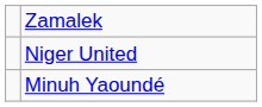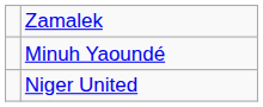rows swapped: Niger United <-> Minuh Yaoundé
